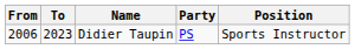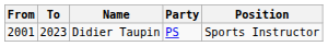Didier Taupin | From: 2006 -> 2001
